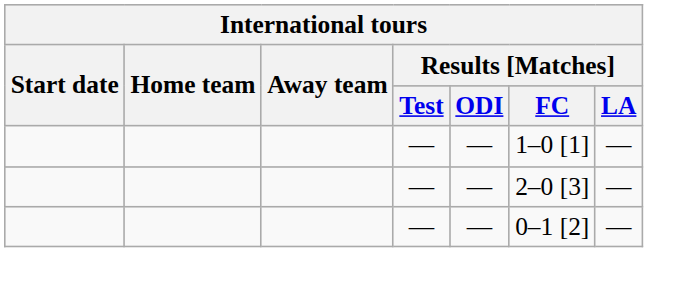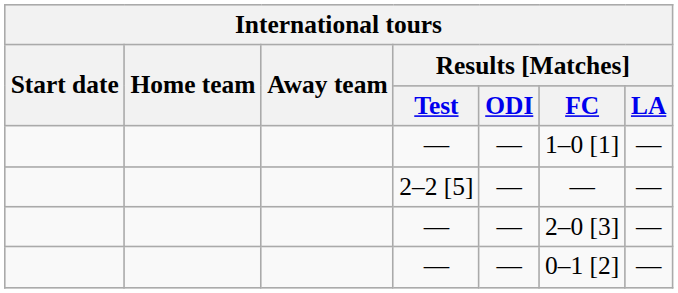+ row: 2–2 [5] | — | — | —
